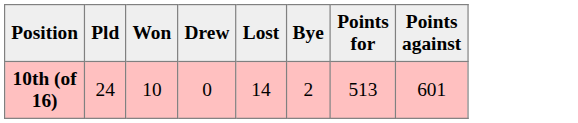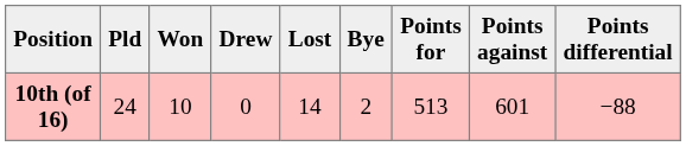+ column: Points differential | −88
